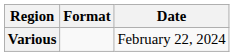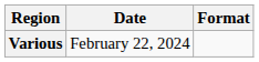columns swapped: Format <-> Date
